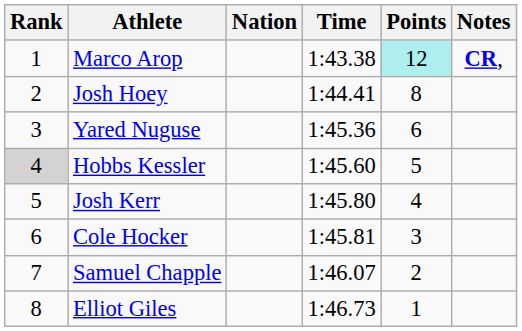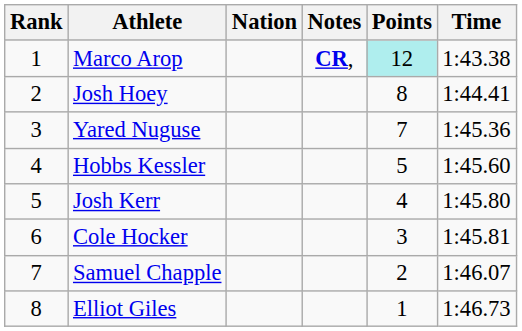columns swapped: Time <-> Notes
Yared Nuguse | Points: 6 -> 7
Hobbs Kessler | Rank: lightgrey background -> no background
